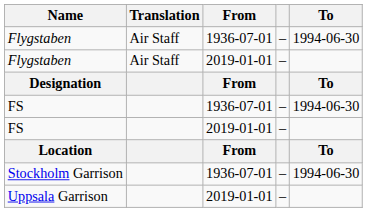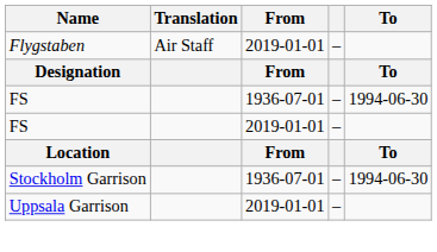- row: Flygstaben | Air Staff | 1936-07-01 | – | 1994-06-30
